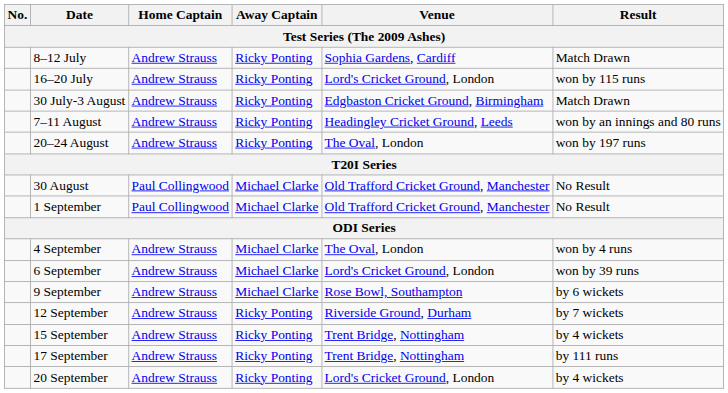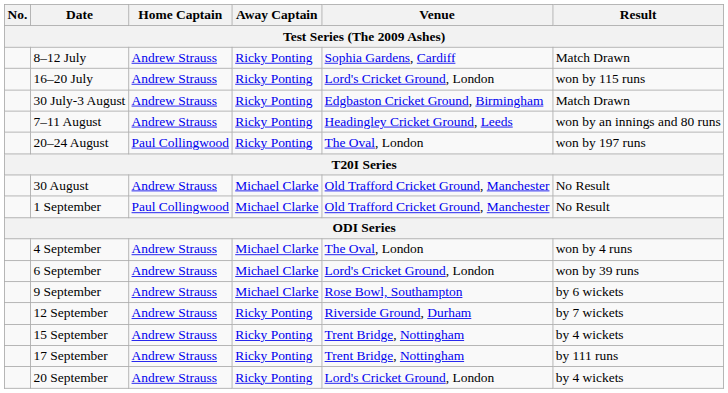20–24 August | Home Captain: Andrew Strauss -> Paul Collingwood
30 August | Home Captain: Paul Collingwood -> Andrew Strauss
